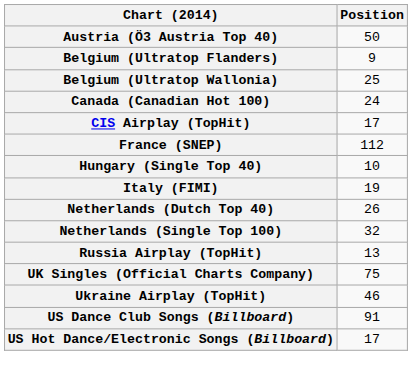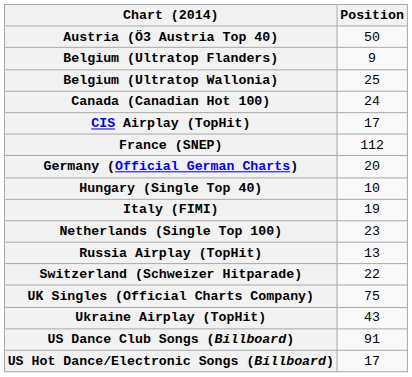+ row: Germany (Official German Charts) | 20
- row: Netherlands (Dutch Top 40) | 26
Netherlands (Single Top 100) | Position: 32 -> 23
+ row: Switzerland (Schweizer Hitparade) | 22
Ukraine Airplay (TopHit) | Position: 46 -> 43
